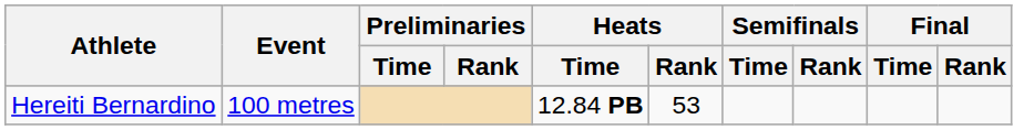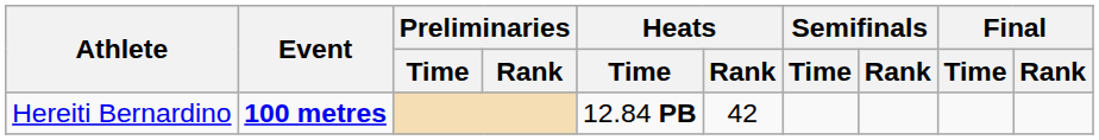Hereiti Bernardino | Event: normal -> bold
Hereiti Bernardino | Heats / Rank: 53 -> 42
